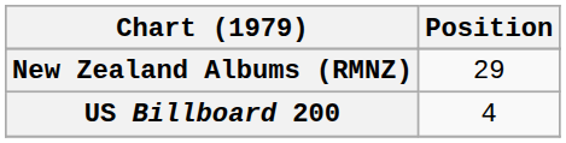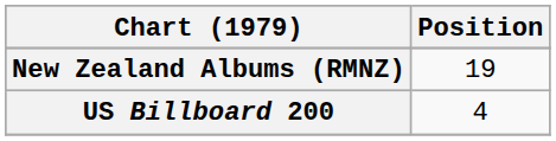New Zealand Albums (RMNZ) | Position: 29 -> 19
